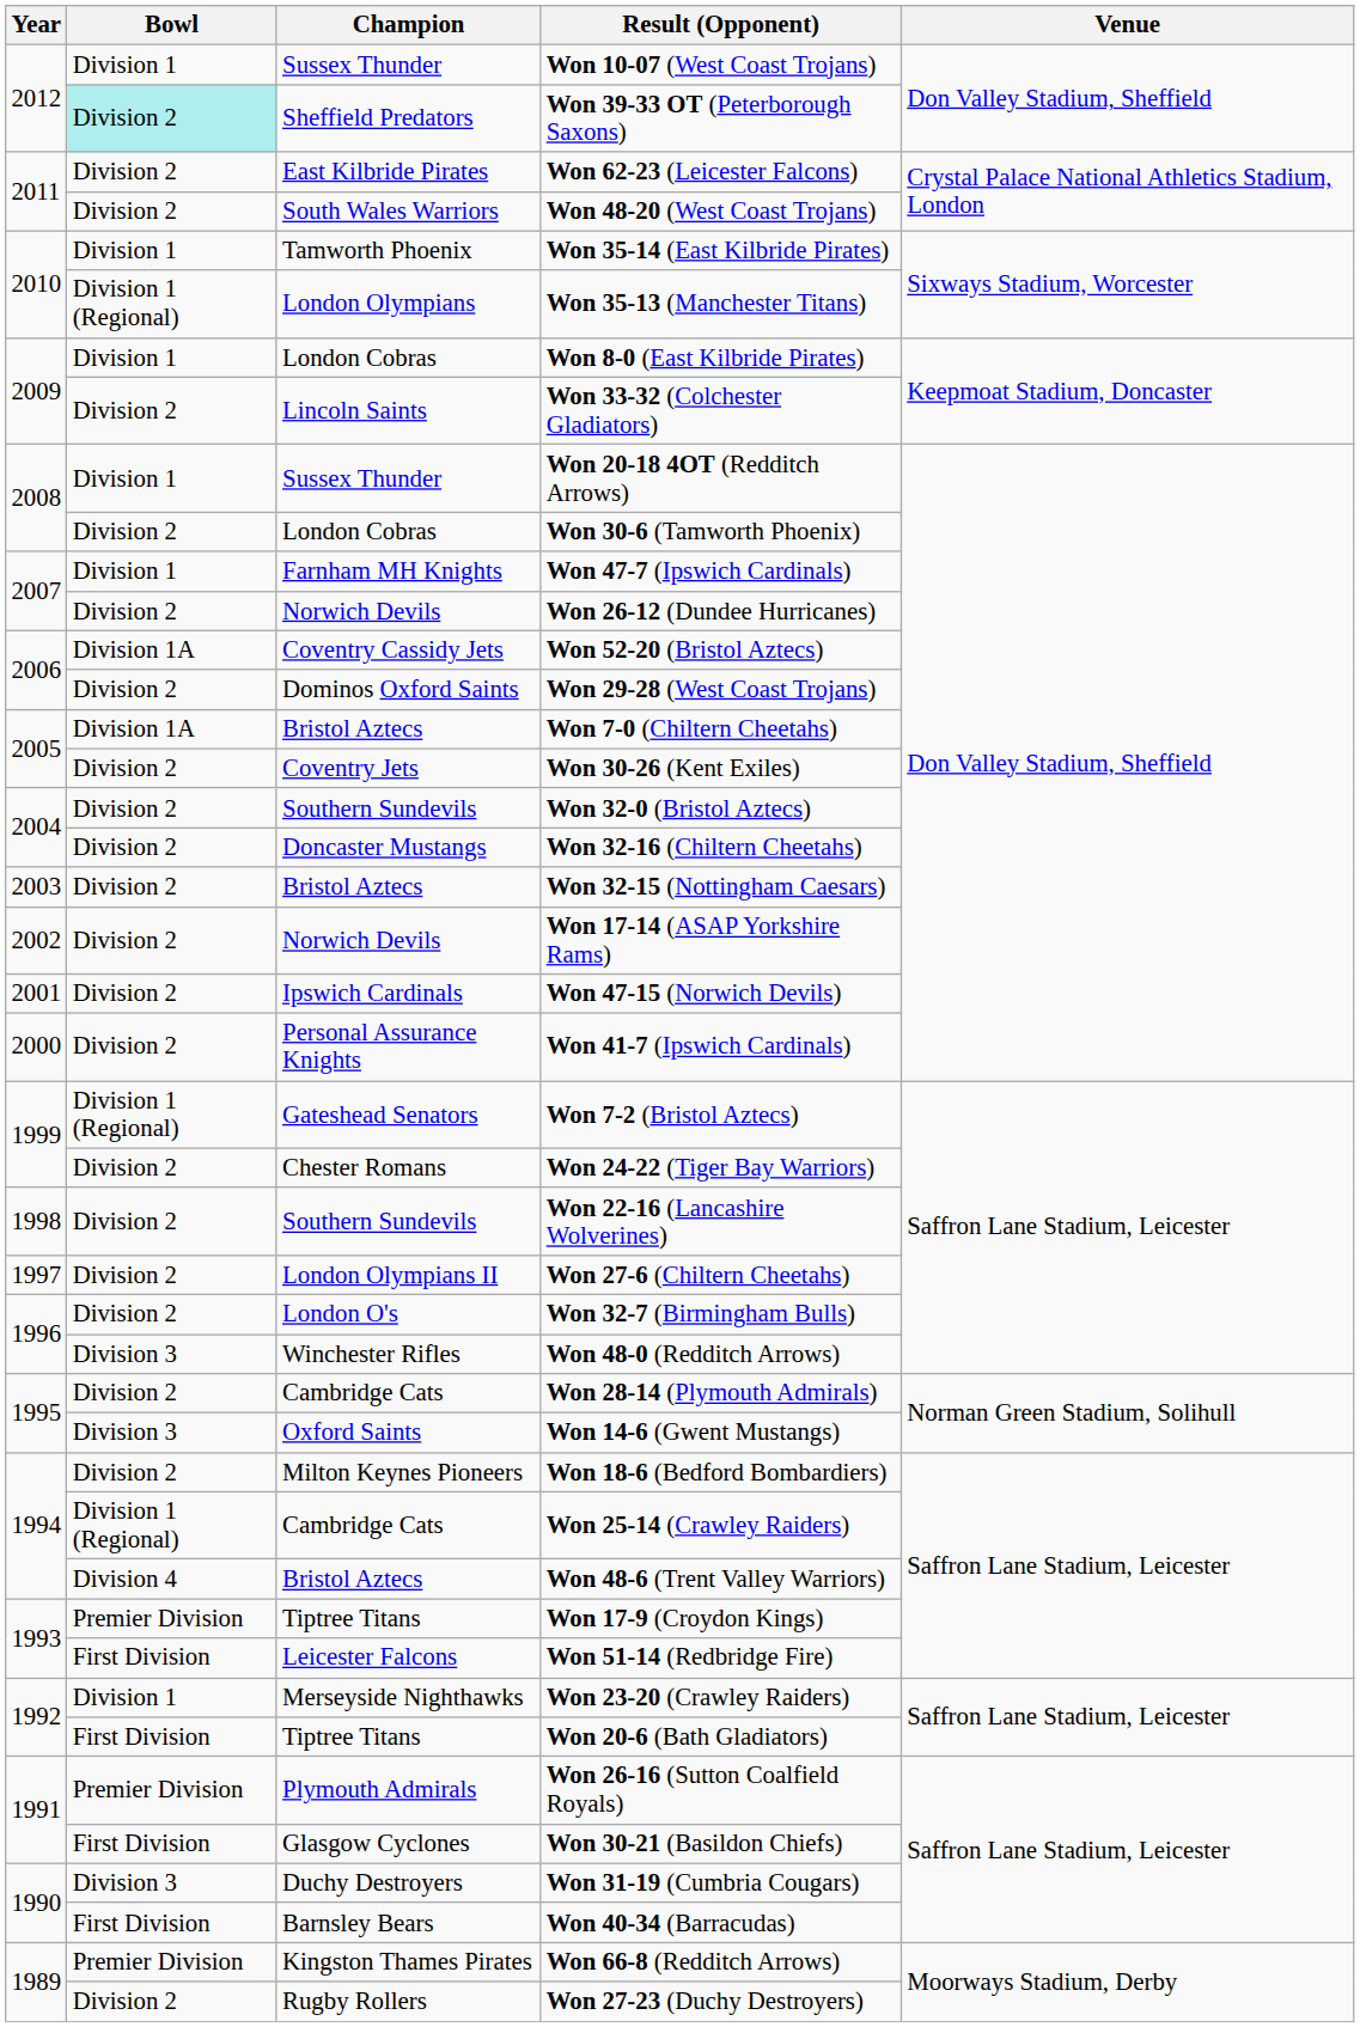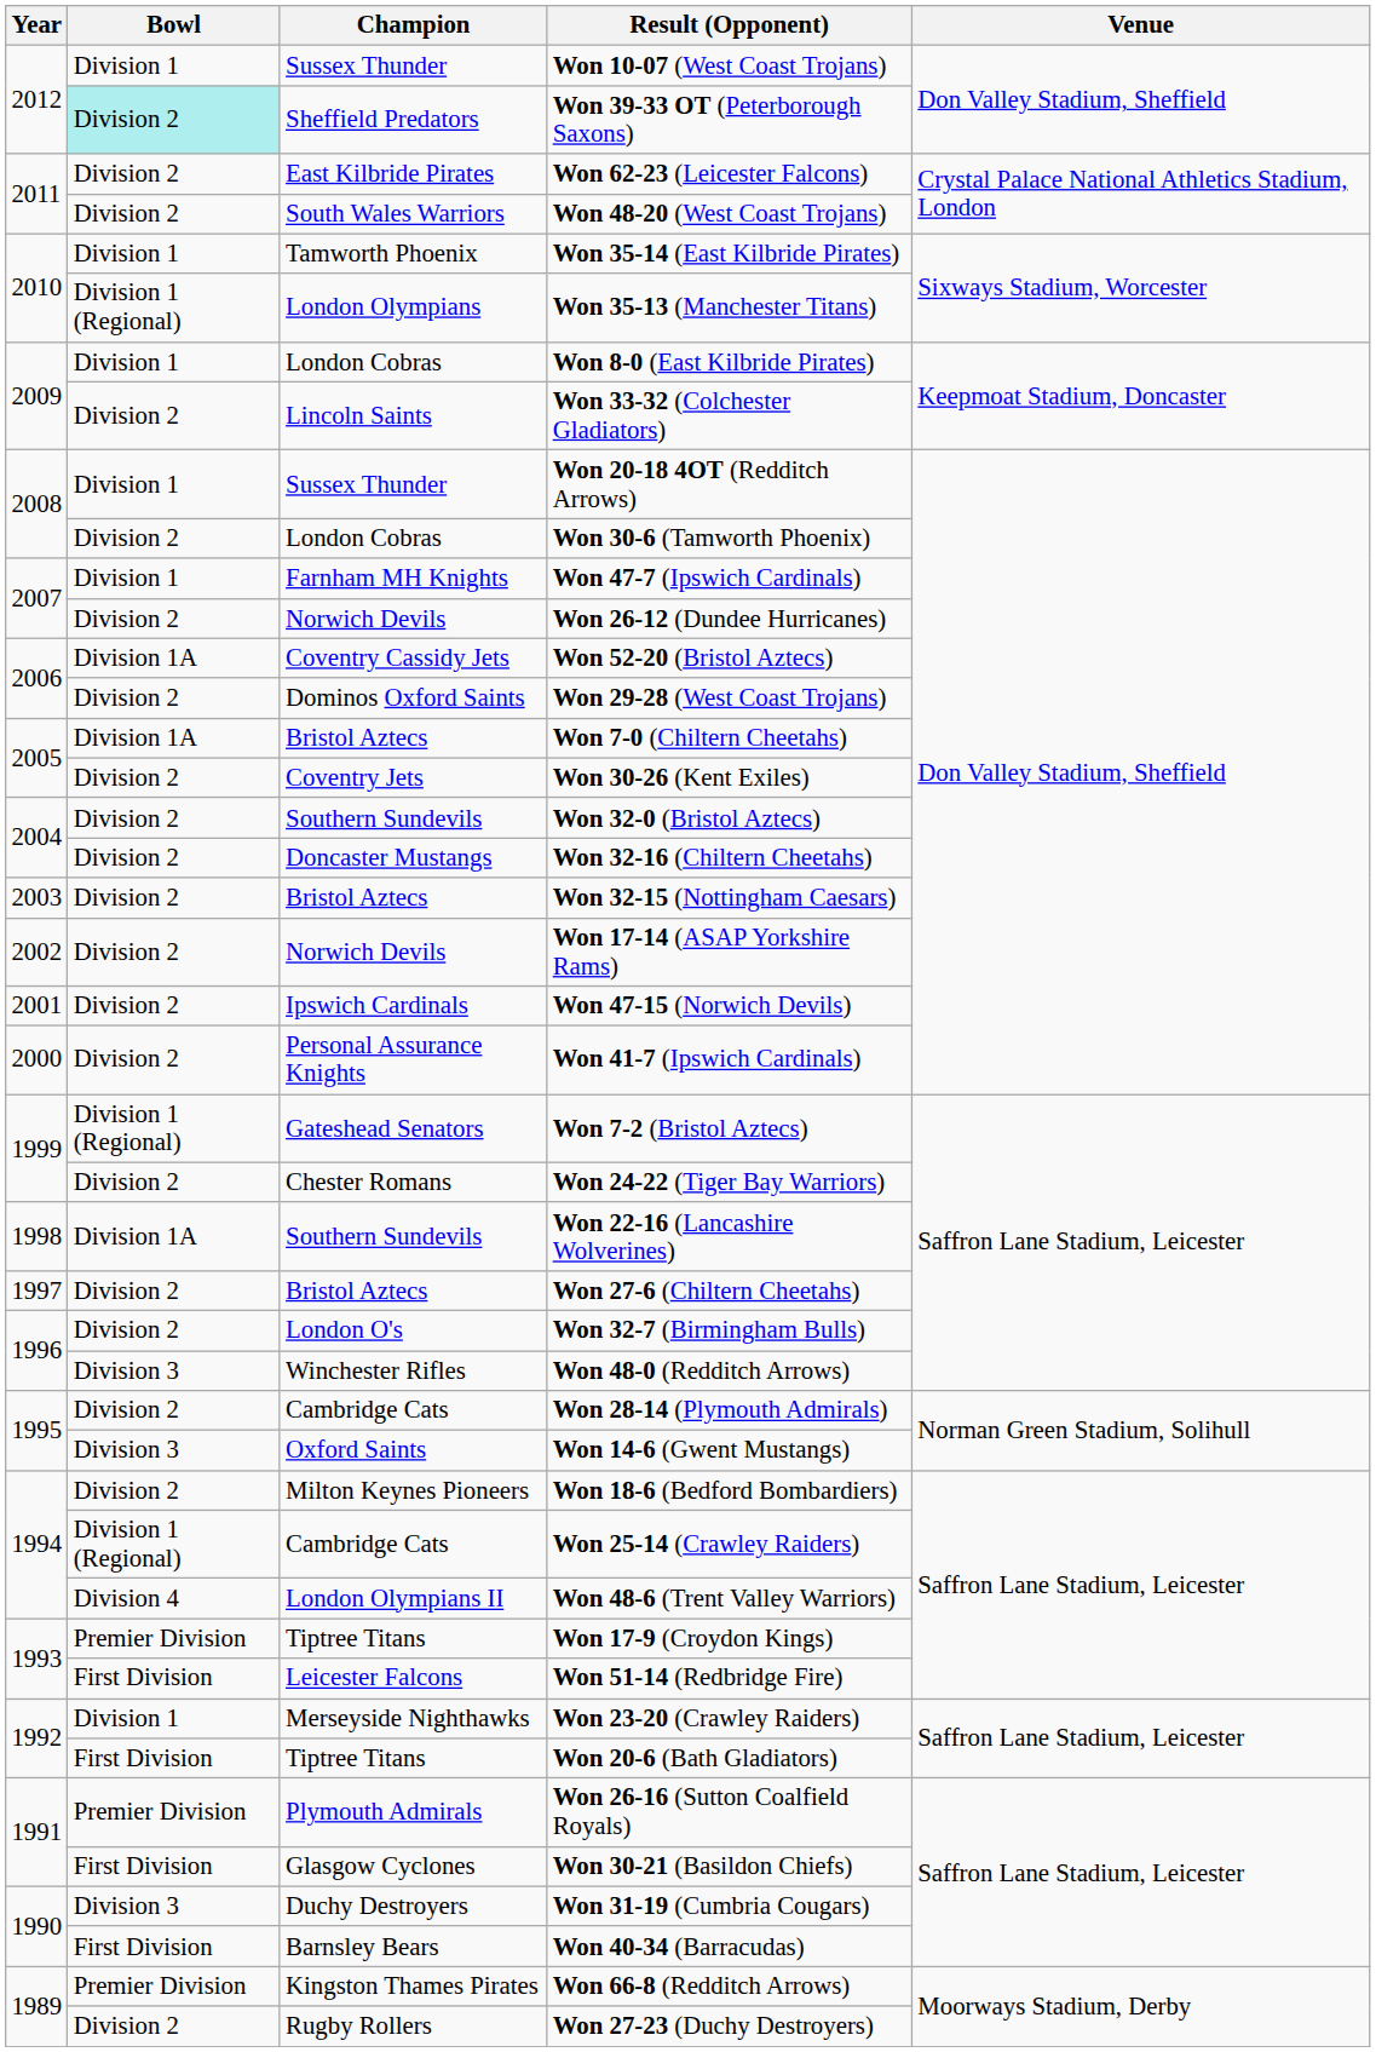Won 22-16 (Lancashire Wolverines) | Bowl: Division 2 -> Division 1A
Won 27-6 (Chiltern Cheetahs) | Champion: London Olympians II -> Bristol Aztecs
Won 48-6 (Trent Valley Warriors) | Champion: Bristol Aztecs -> London Olympians II
